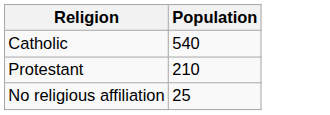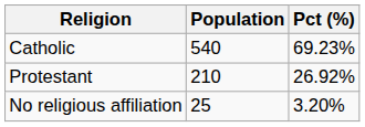+ column: Pct (%) | 69.23% | 26.92% | 3.20%
